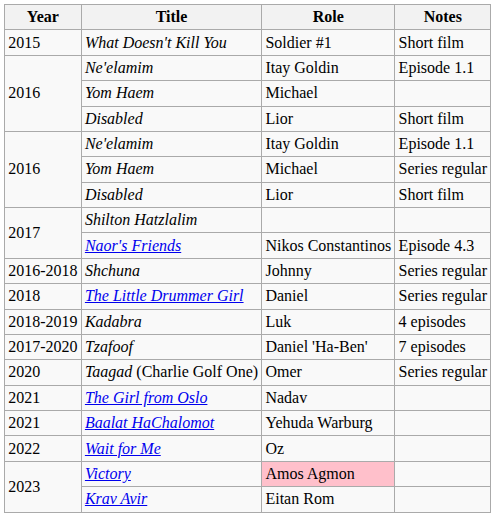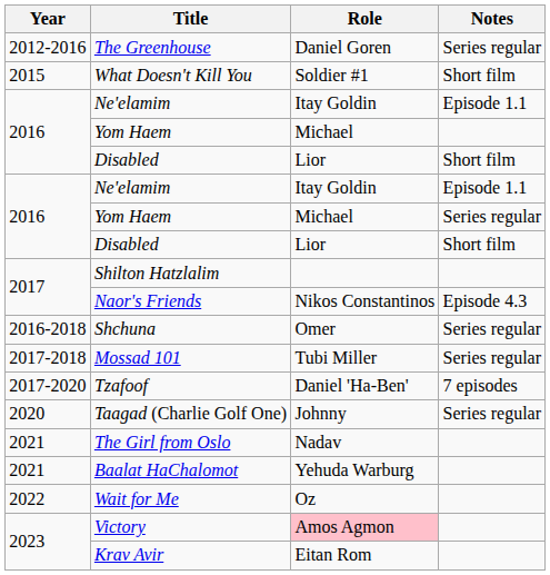+ row: 2012-2016 | The Greenhouse | Daniel Goren | Series regular
Shchuna | Role: Johnny -> Omer
+ row: 2017-2018 | Mossad 101 | Tubi Miller | Series regular
- row: 2018 | The Little Drummer Girl | Daniel | Series regular
- row: 2018-2019 | Kadabra | Luk | 4 episodes
Taagad (Charlie Golf One) | Role: Omer -> Johnny
